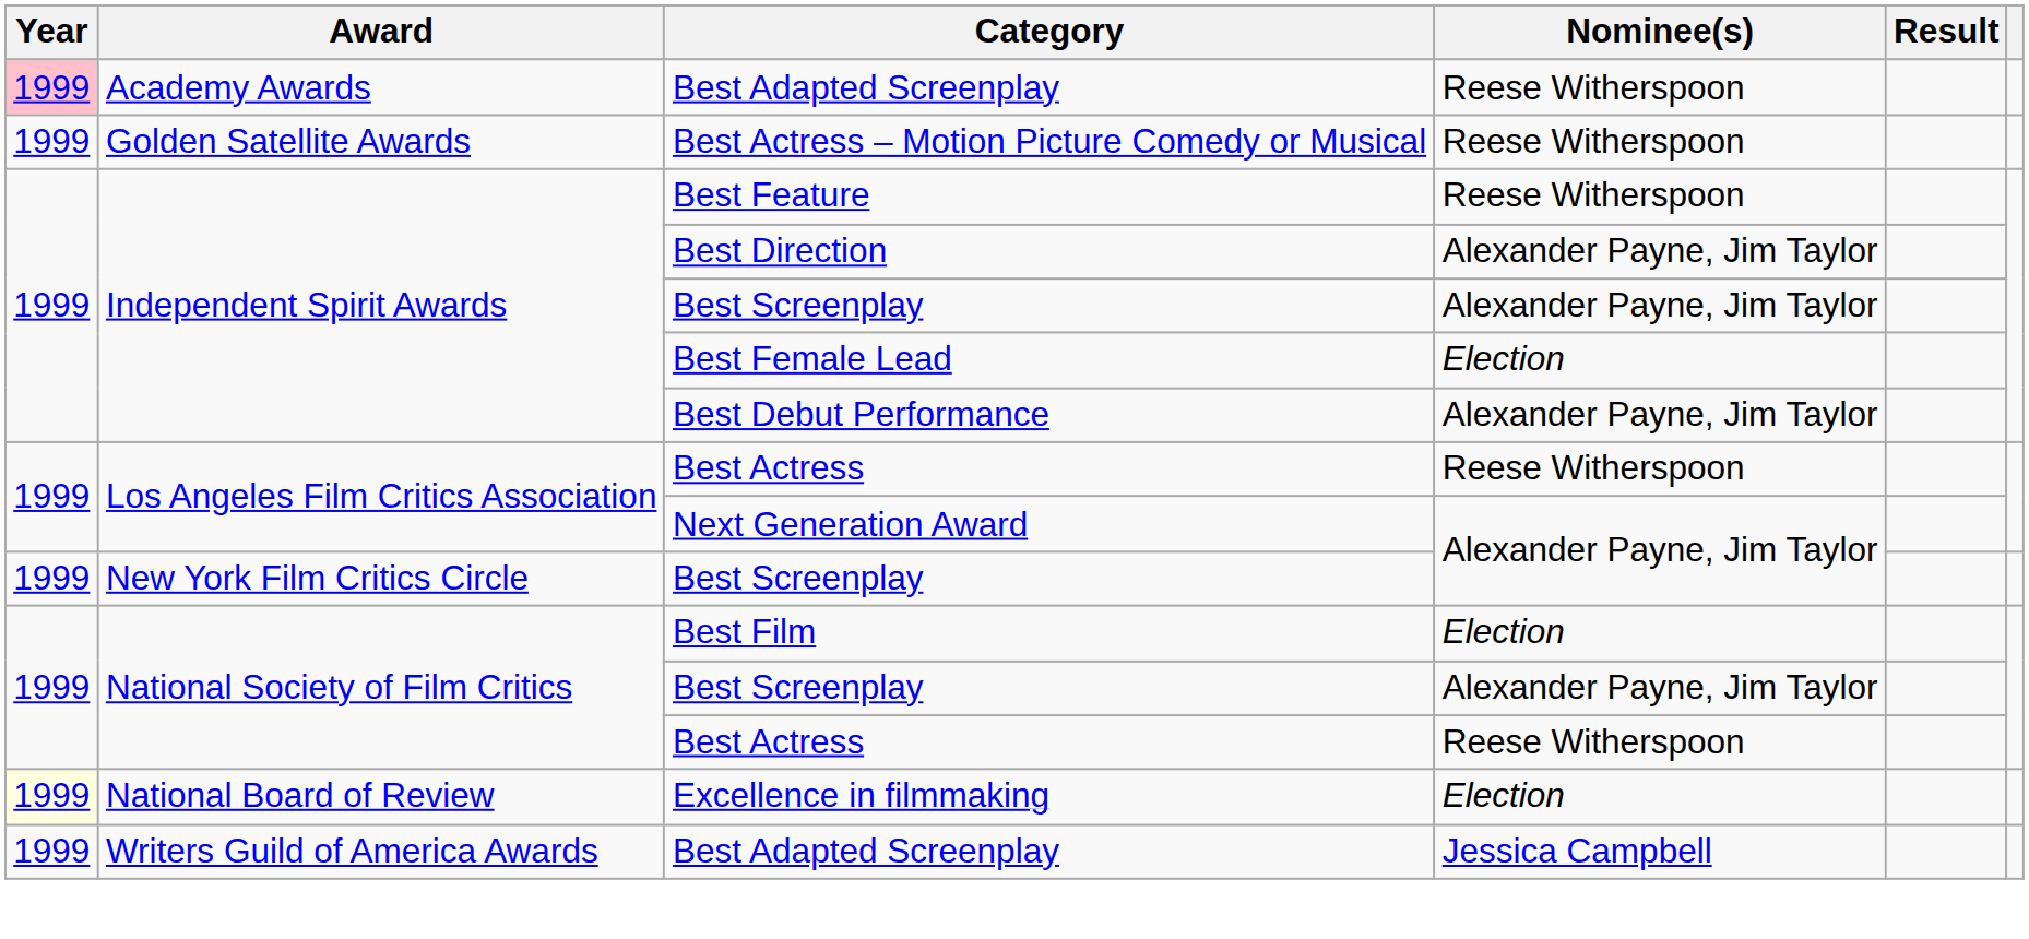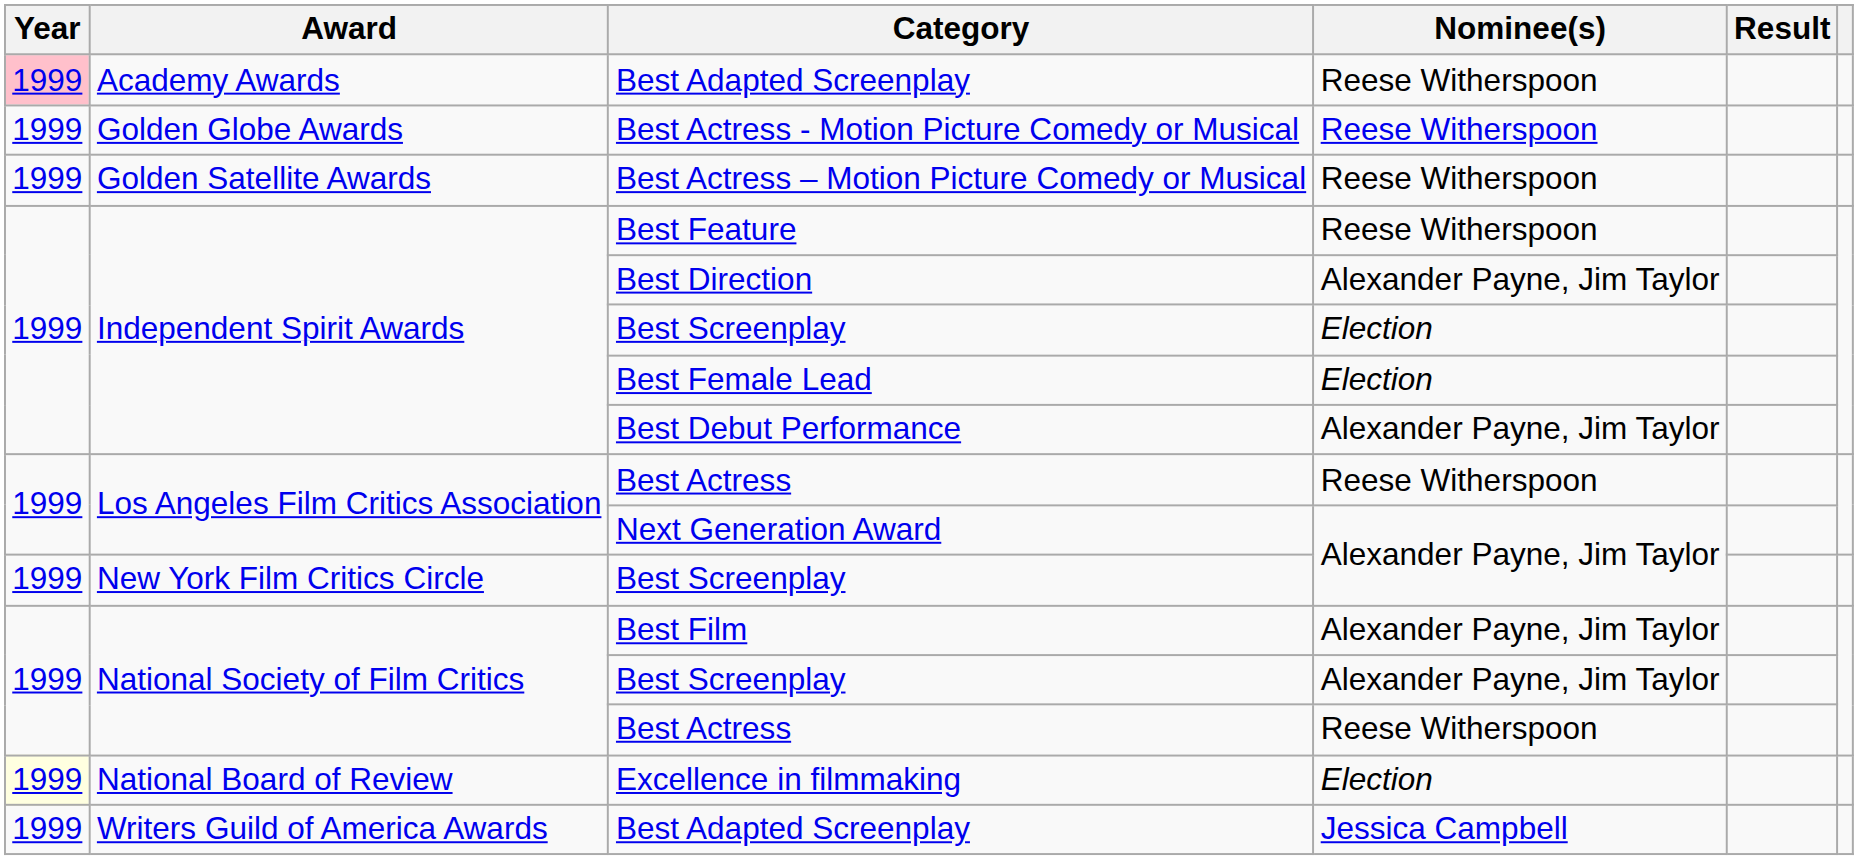+ row: 1999 | Golden Globe Awards | Best Actress - Motion Picture Comedy or Musical | Reese Witherspoon
Independent Spirit Awards / Best Screenplay | Nominee(s): Alexander Payne, Jim Taylor -> Election
Best Film | Nominee(s): Election -> Alexander Payne, Jim Taylor
